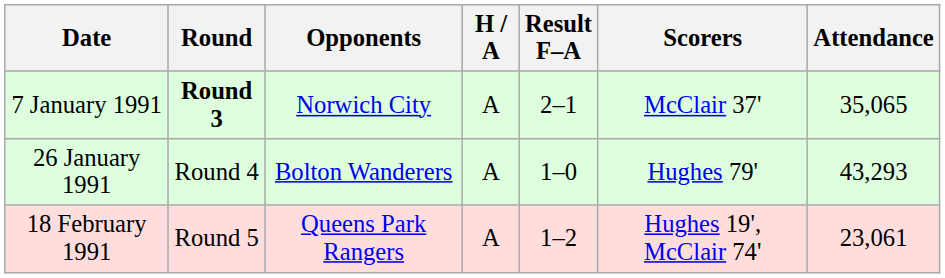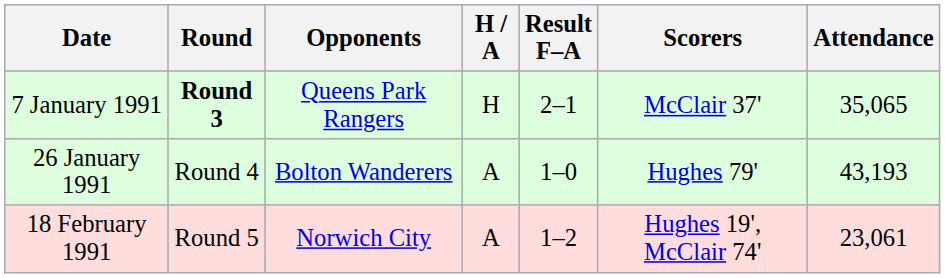7 January 1991 | Opponents: Norwich City -> Queens Park Rangers
7 January 1991 | H / A: A -> H
26 January 1991 | Attendance: 43,293 -> 43,193
18 February 1991 | Opponents: Queens Park Rangers -> Norwich City
